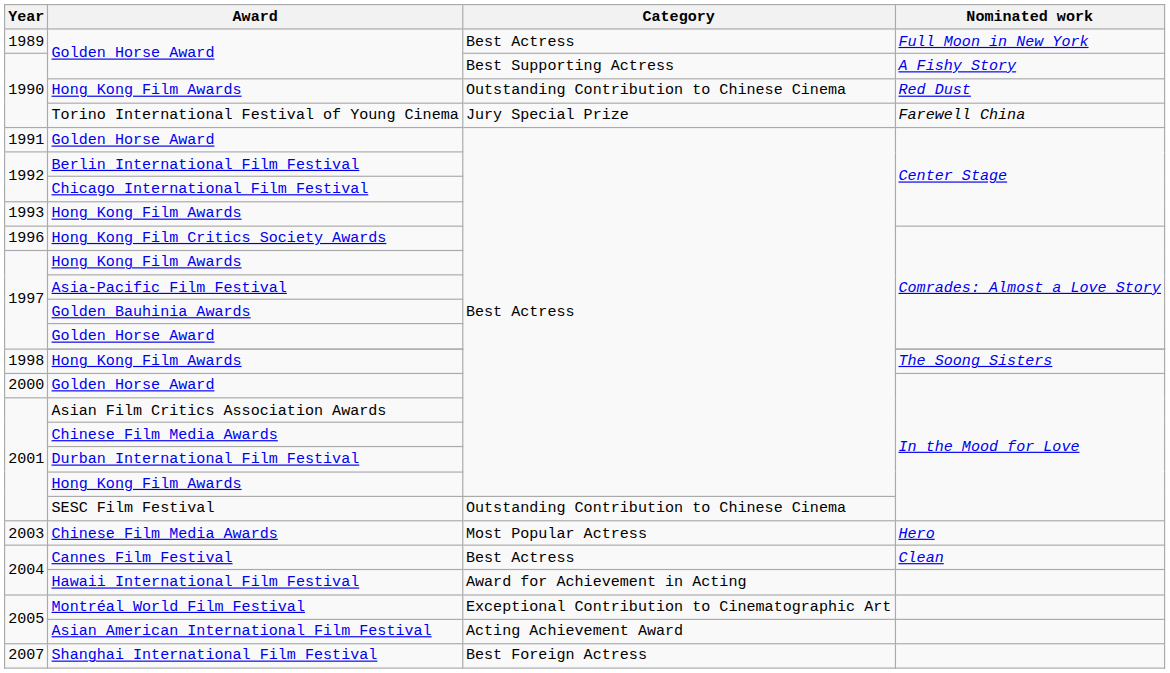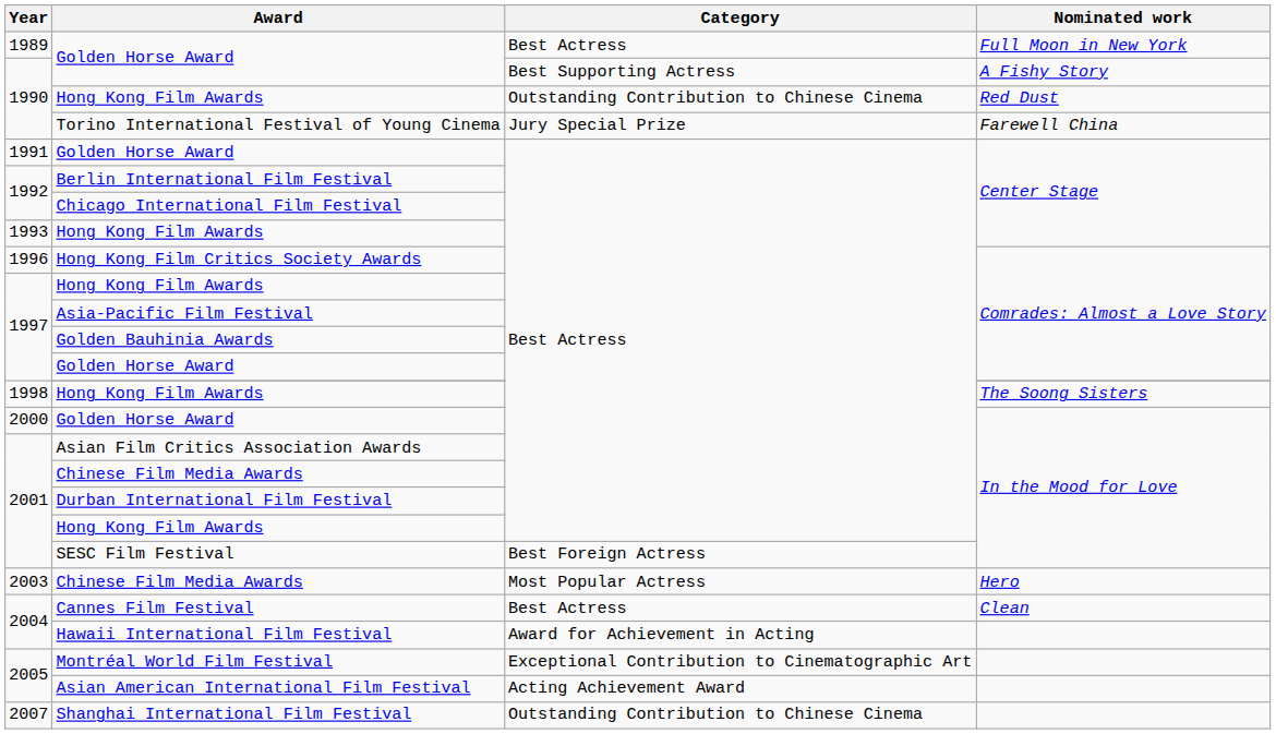SESC Film Festival | Category: Outstanding Contribution to Chinese Cinema -> Best Foreign Actress
Shanghai International Film Festival | Category: Best Foreign Actress -> Outstanding Contribution to Chinese Cinema
